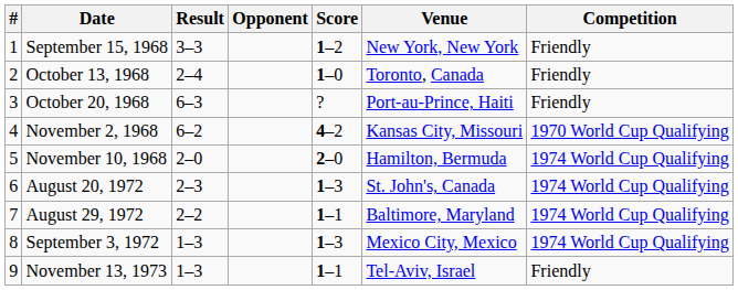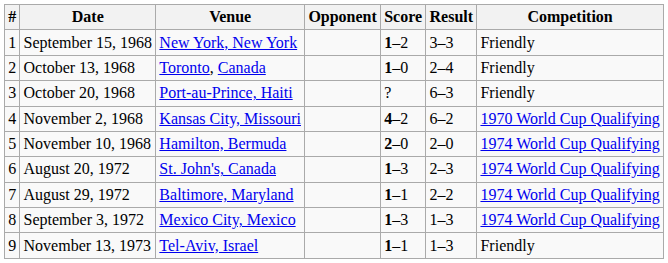columns swapped: Venue <-> Result
